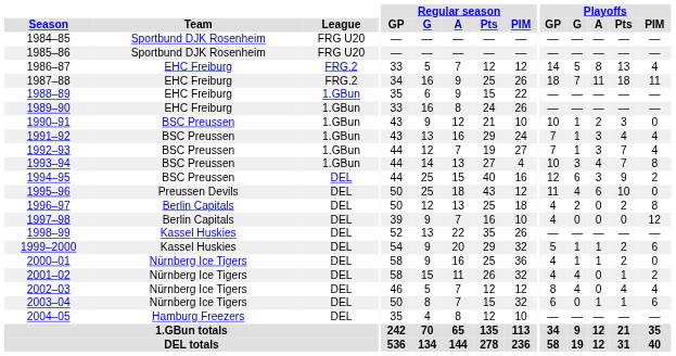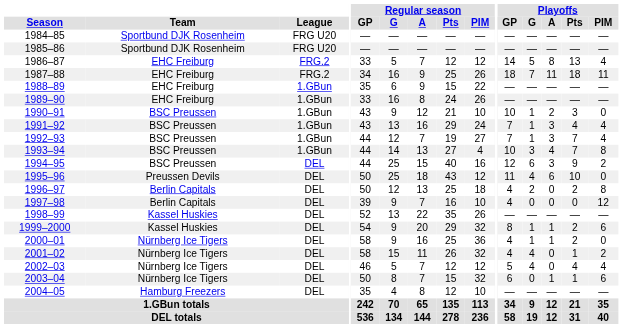1999–2000 | Playoffs / GP: 5 -> 8
2002–03 | Playoffs / GP: 8 -> 5
